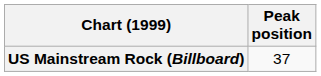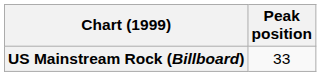US Mainstream Rock (Billboard) | Peak position: 37 -> 33
